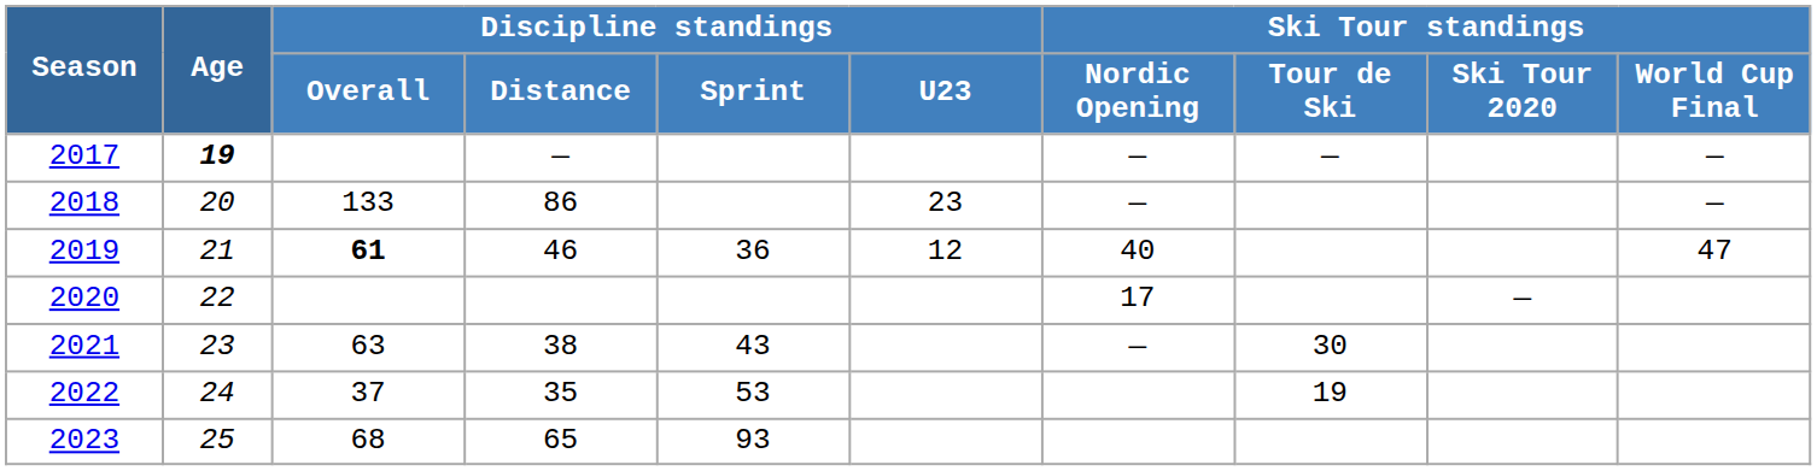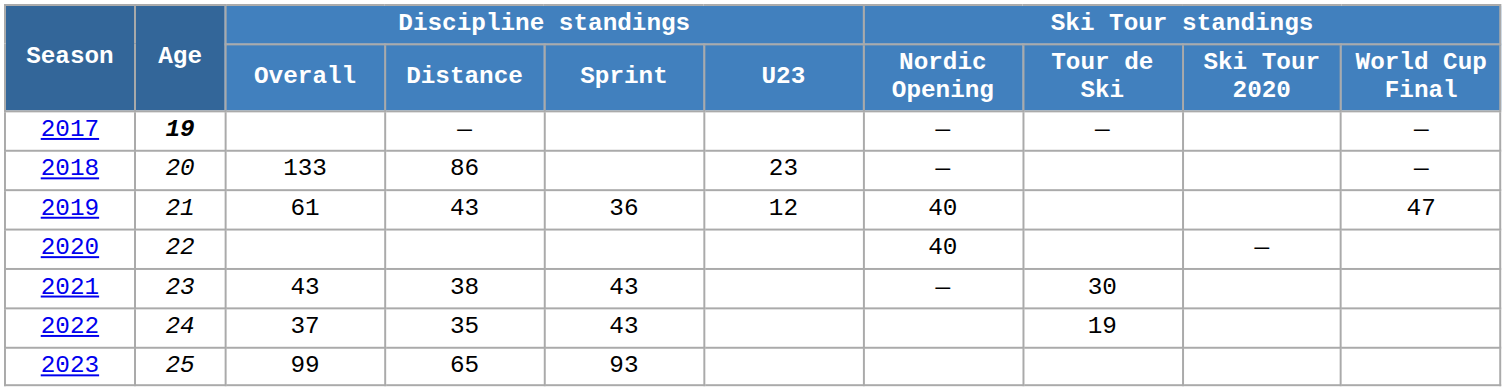2019 | Discipline standings / Overall: bold -> normal
2019 | Discipline standings / Distance: 46 -> 43
2020 | Ski Tour standings / Nordic Opening: 17 -> 40
2021 | Discipline standings / Overall: 63 -> 43
2022 | Discipline standings / Sprint: 53 -> 43
2023 | Discipline standings / Overall: 68 -> 99
